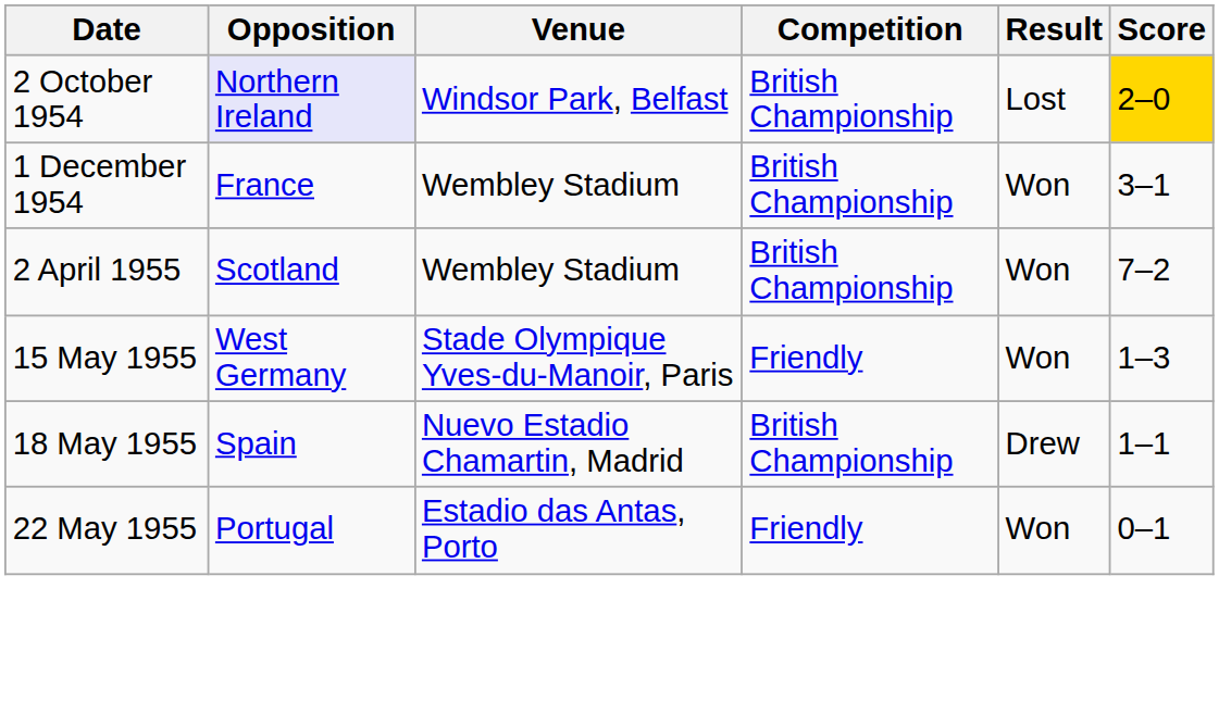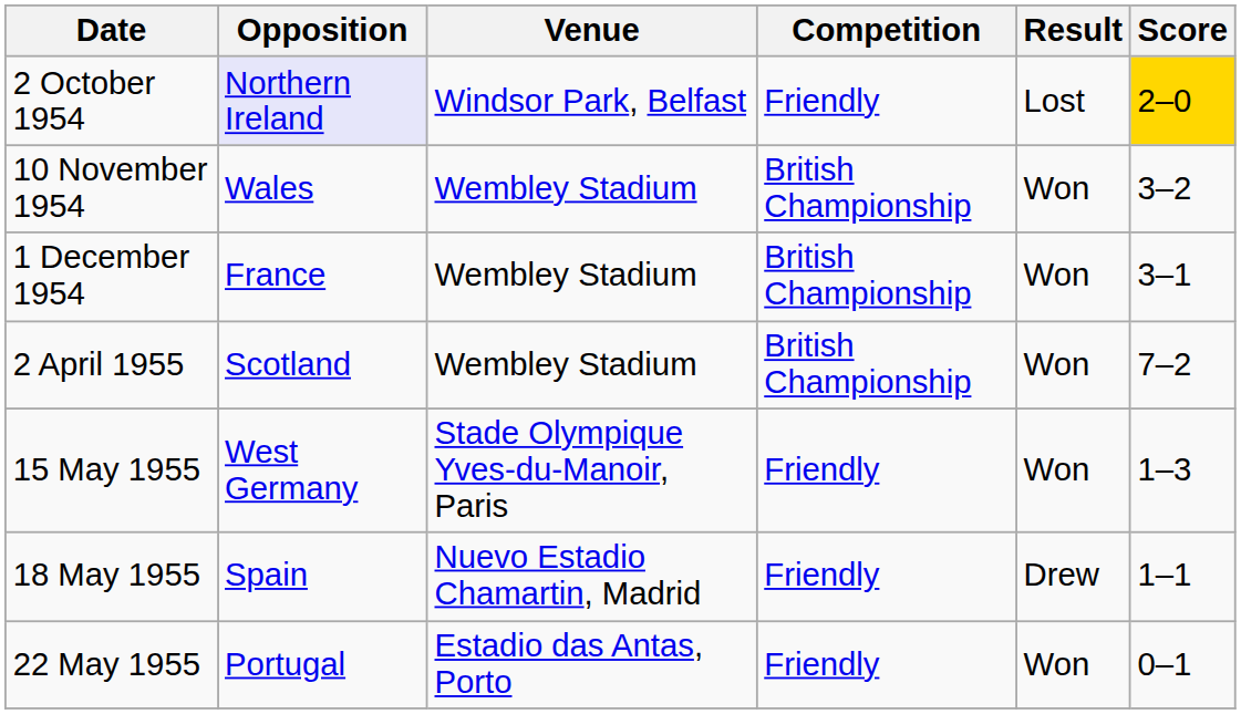2 October 1954 | Competition: British Championship -> Friendly
+ row: 10 November 1954 | Wales | Wembley Stadium | British Championship | Won | 3–2
18 May 1955 | Competition: British Championship -> Friendly
